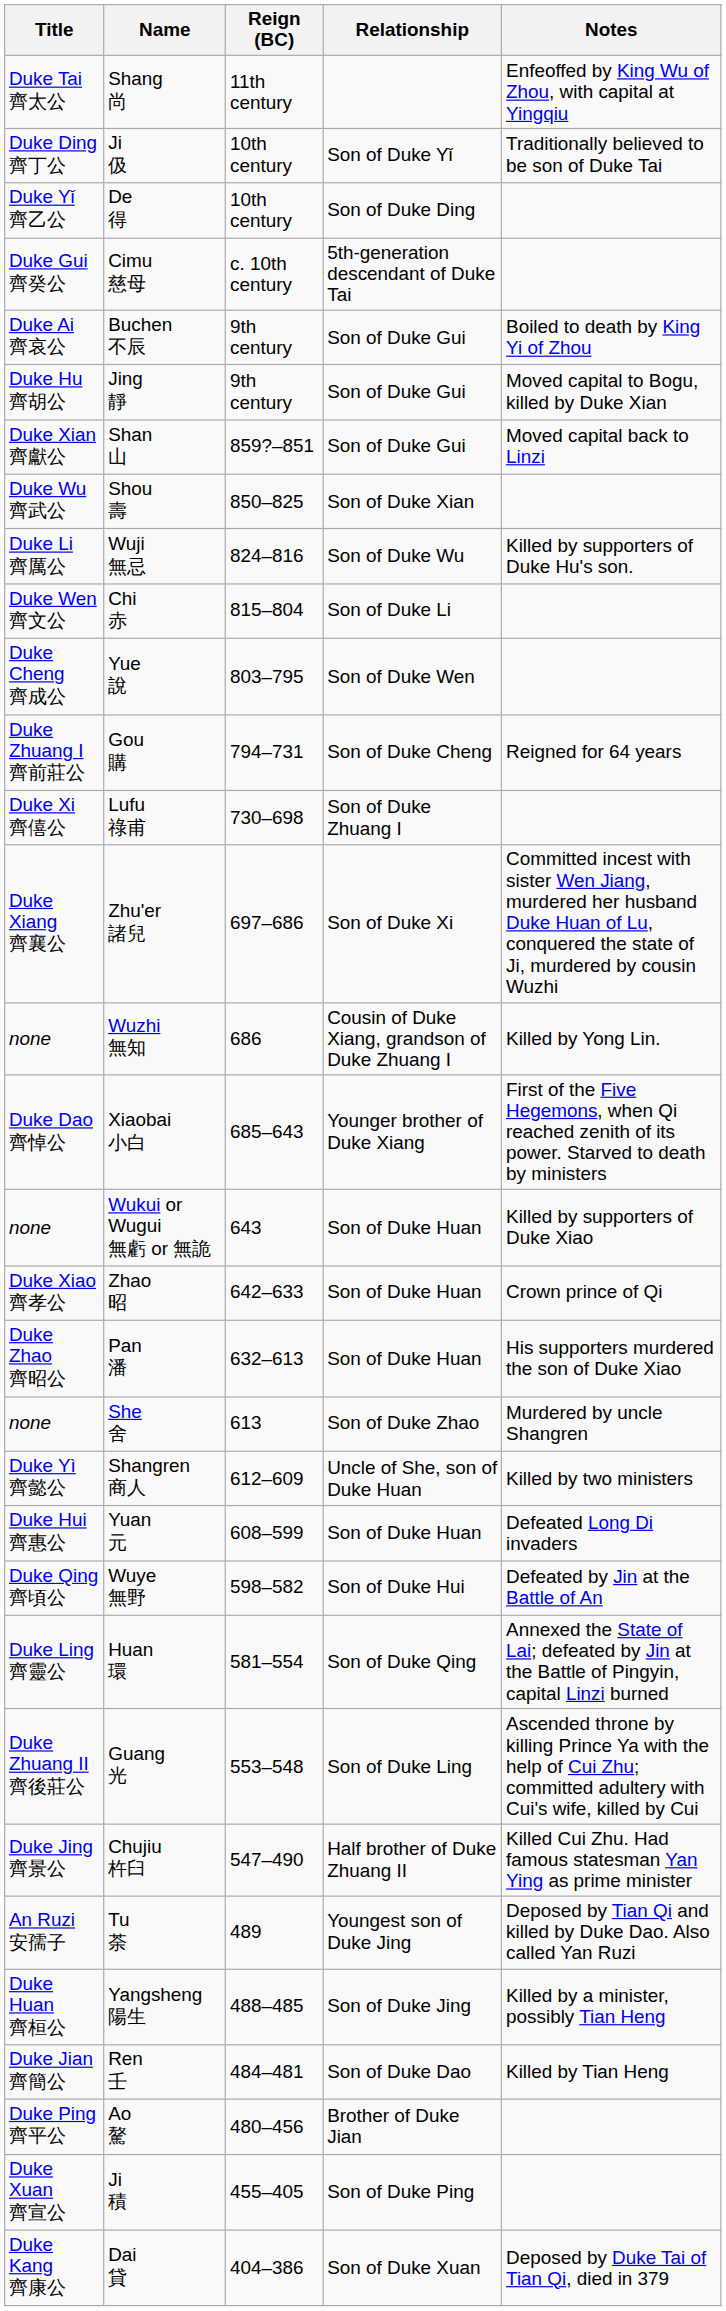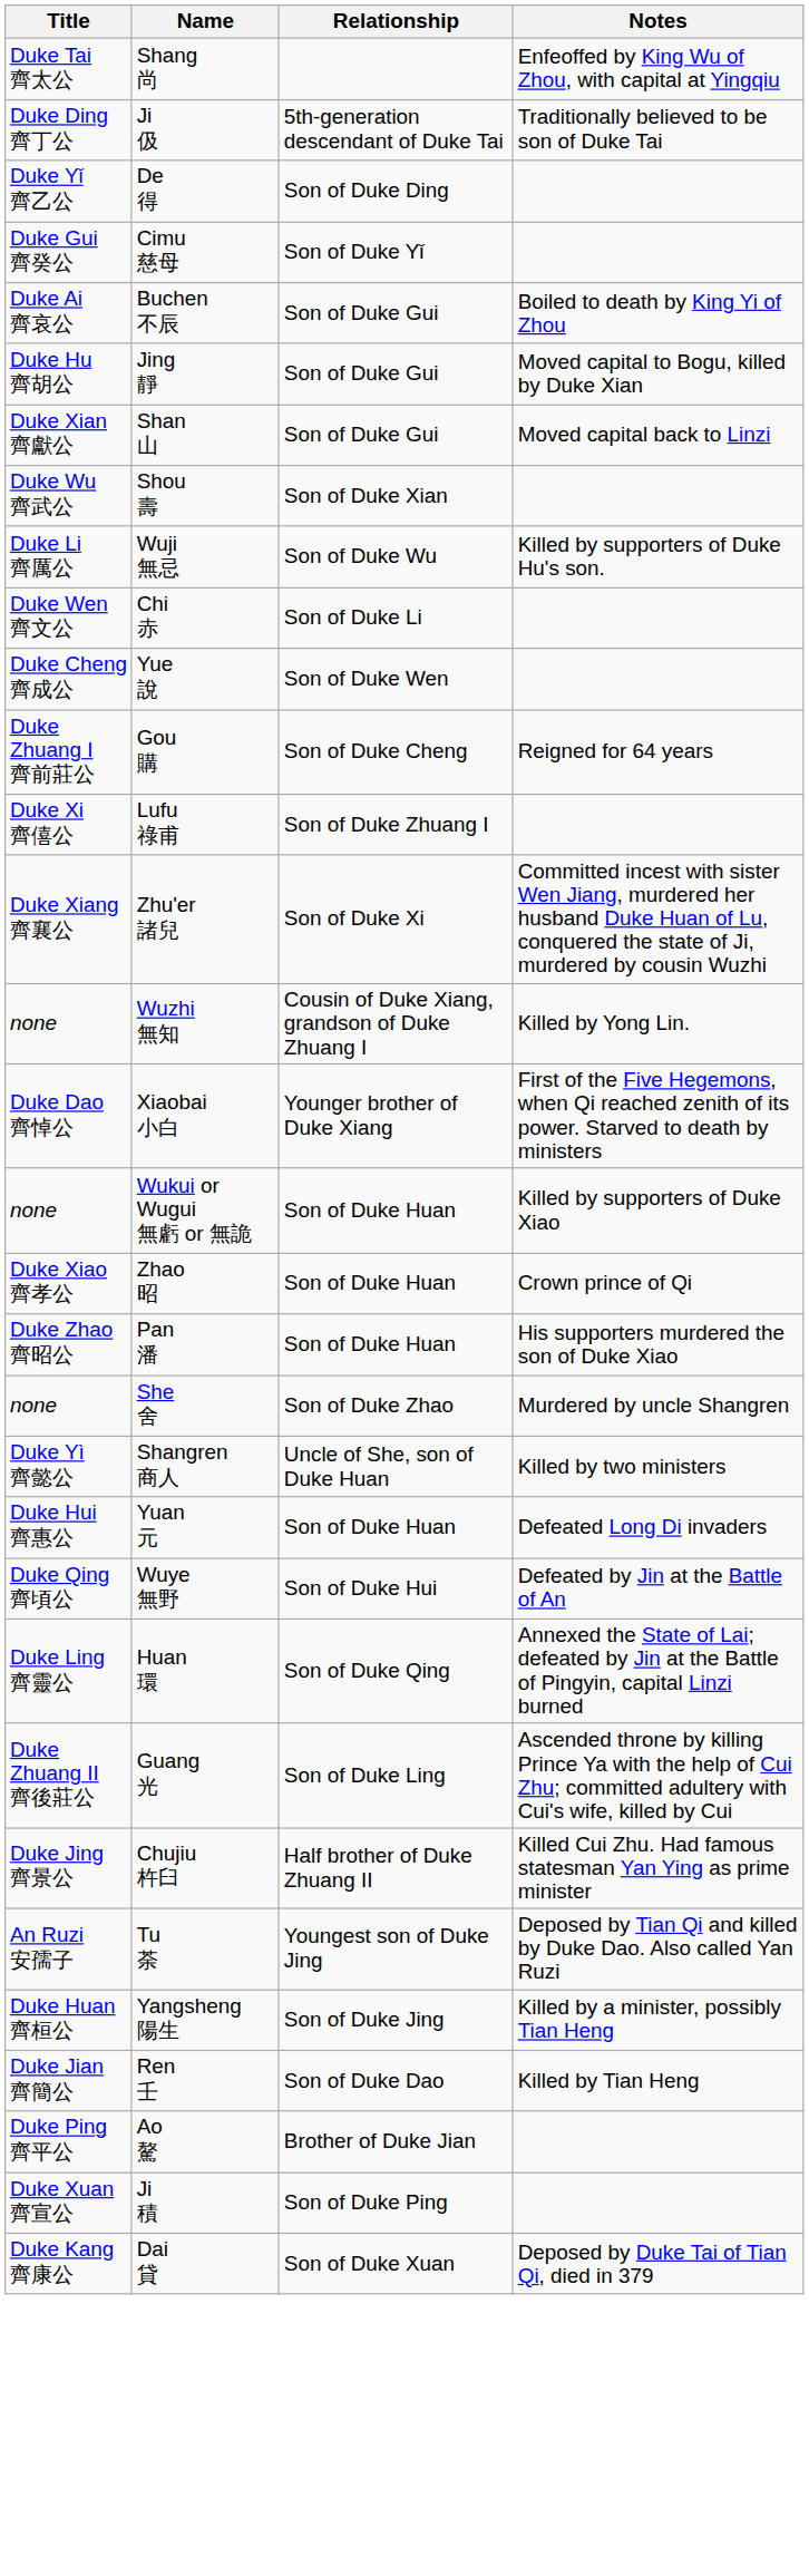- column: Reign (BC) | 11th century | 10th century | 10th century | c. 10th century | 9th century | 9th century | 859?–851 | 850–825 | 824–816 | 815–804 | 803–795 | 794–731 | 730–698 | 697–686 | 686 | 685–643 | 643 | 642–633 | 632–613 | 613 | 612–609 | 608–599 | 598–582 | 581–554 | 553–548 | 547–490 | 489 | 488–485 | 484–481 | 480–456 | 455–405 | 404–386
Ji 伋 | Relationship: Son of Duke Yǐ -> 5th-generation descendant of Duke Tai
Cimu 慈母 | Relationship: 5th-generation descendant of Duke Tai -> Son of Duke Yǐ
